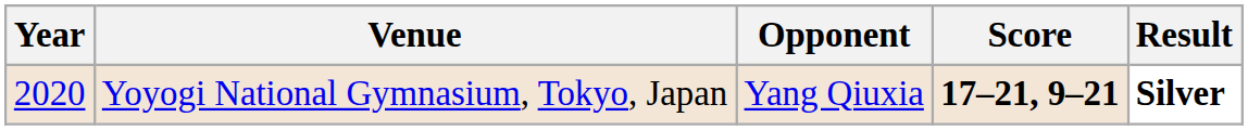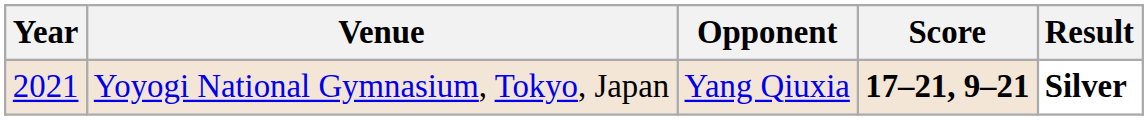Yoyogi National Gymnasium, Tokyo, Japan | Year: 2020 -> 2021
